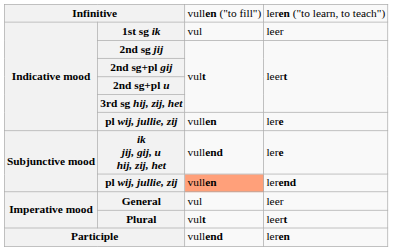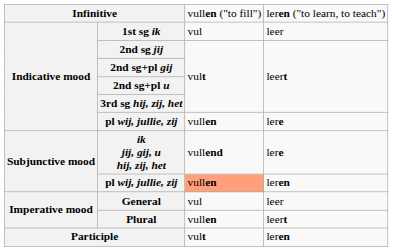Subjunctive mood / pl wij, jullie, zij | column 4: lerend -> leren
Plural | column 3: vult -> vullen
Participle | column 3: vullend -> vult
